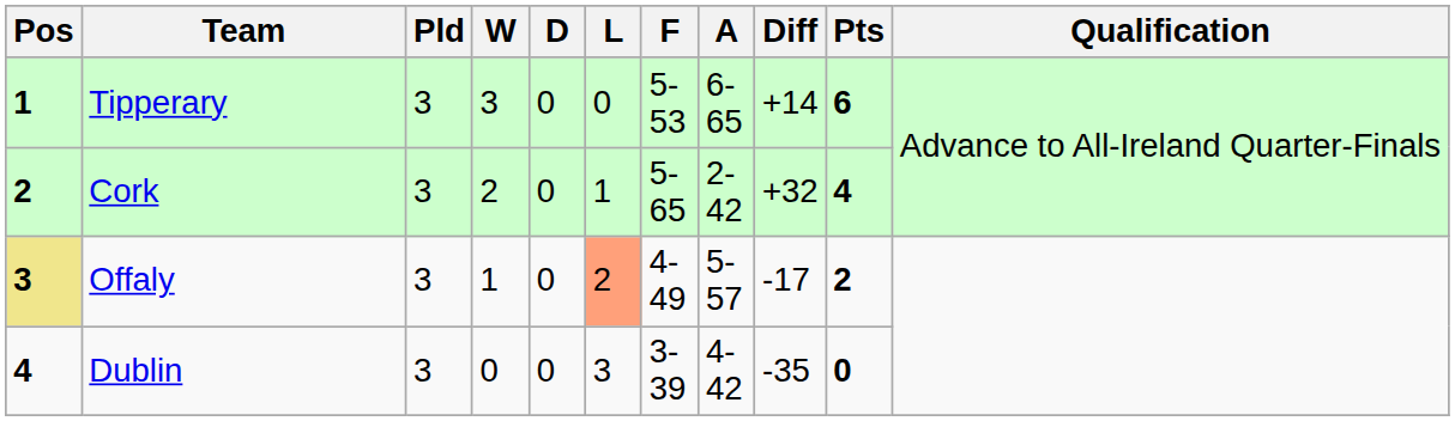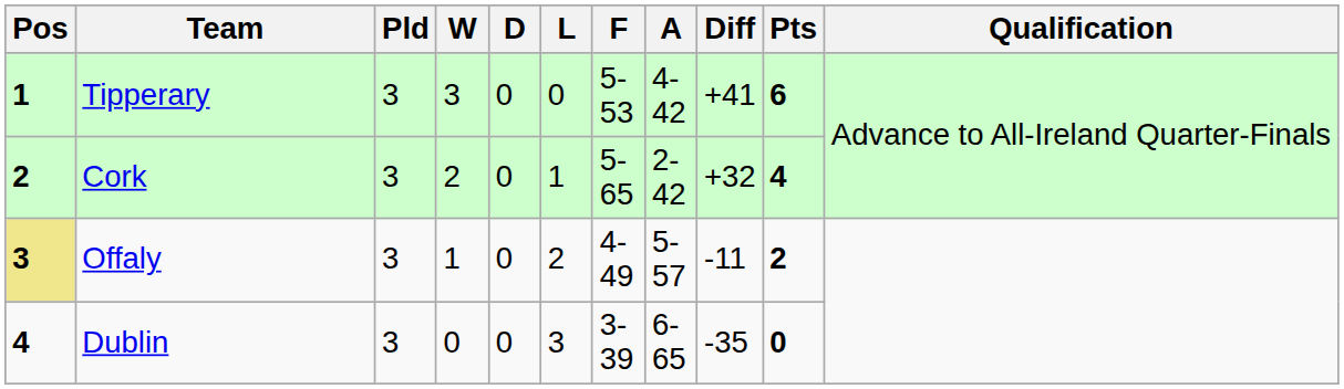Tipperary | A: 6-65 -> 4-42
Tipperary | Diff: +14 -> +41
Offaly | L: lightsalmon background -> no background
Offaly | Diff: -17 -> -11
Dublin | A: 4-42 -> 6-65
